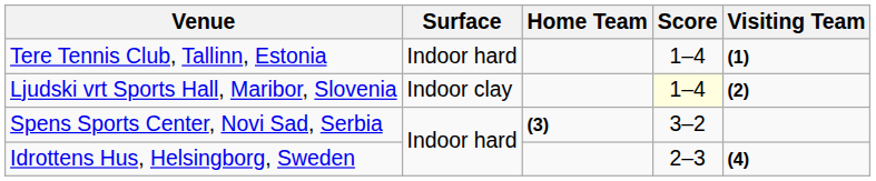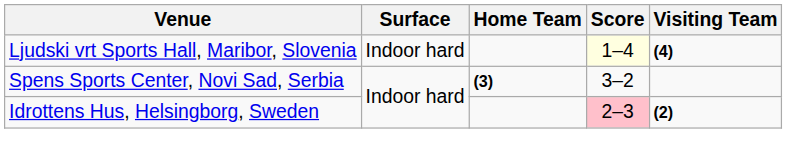- row: Tere Tennis Club, Tallinn, Estonia | Indoor hard | 1–4 | (1)
Ljudski vrt Sports Hall, Maribor, Slovenia | Surface: Indoor clay -> Indoor hard
Ljudski vrt Sports Hall, Maribor, Slovenia | Visiting Team: (2) -> (4)
Idrottens Hus, Helsingborg, Sweden | Score: no background -> pink background
Idrottens Hus, Helsingborg, Sweden | Visiting Team: (4) -> (2)
